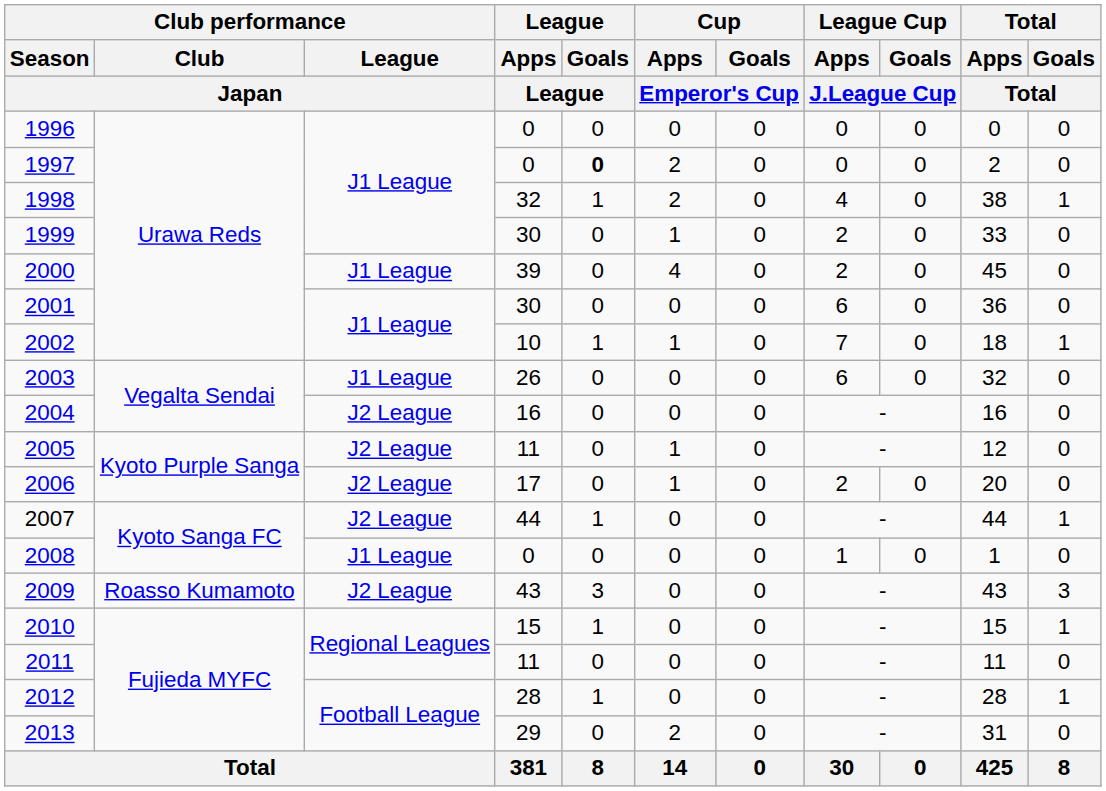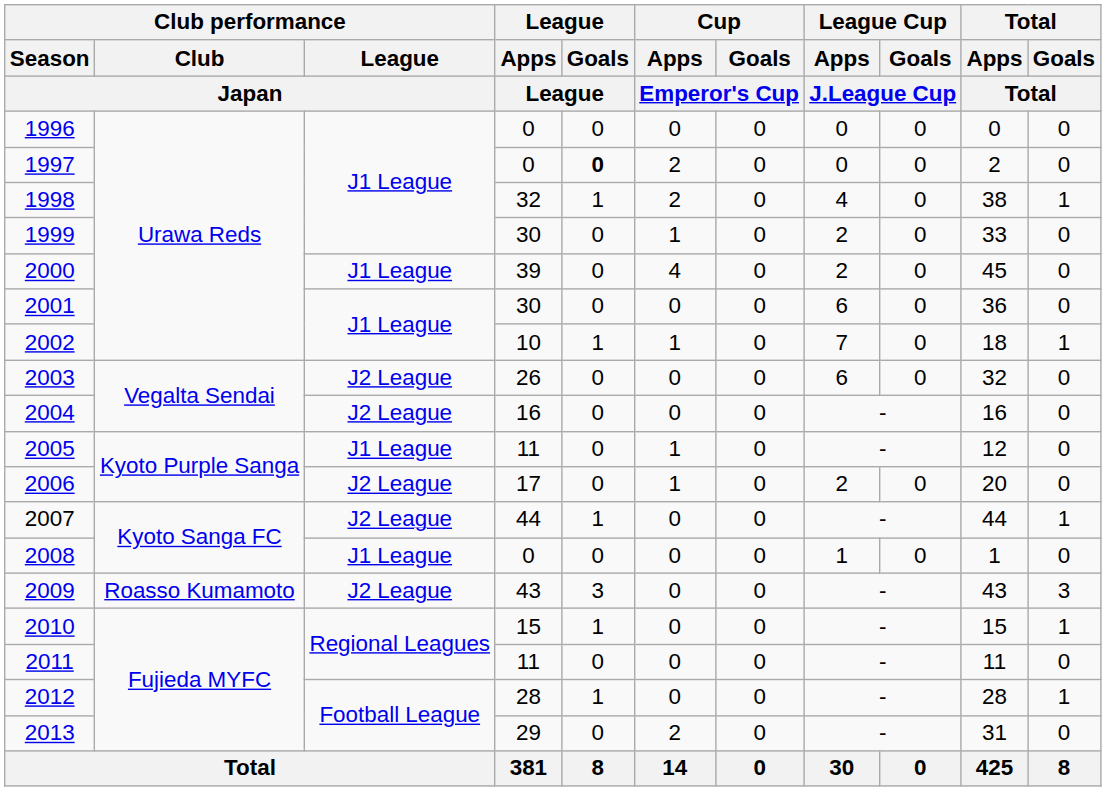2003 | Club performance / League / Japan: J1 League -> J2 League
2005 | Club performance / League / Japan: J2 League -> J1 League
